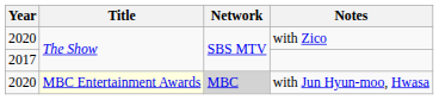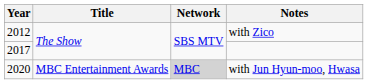with Zico | Year: 2020 -> 2012
with Jun Hyun-moo, Hwasa | Title: lightyellow background -> no background
